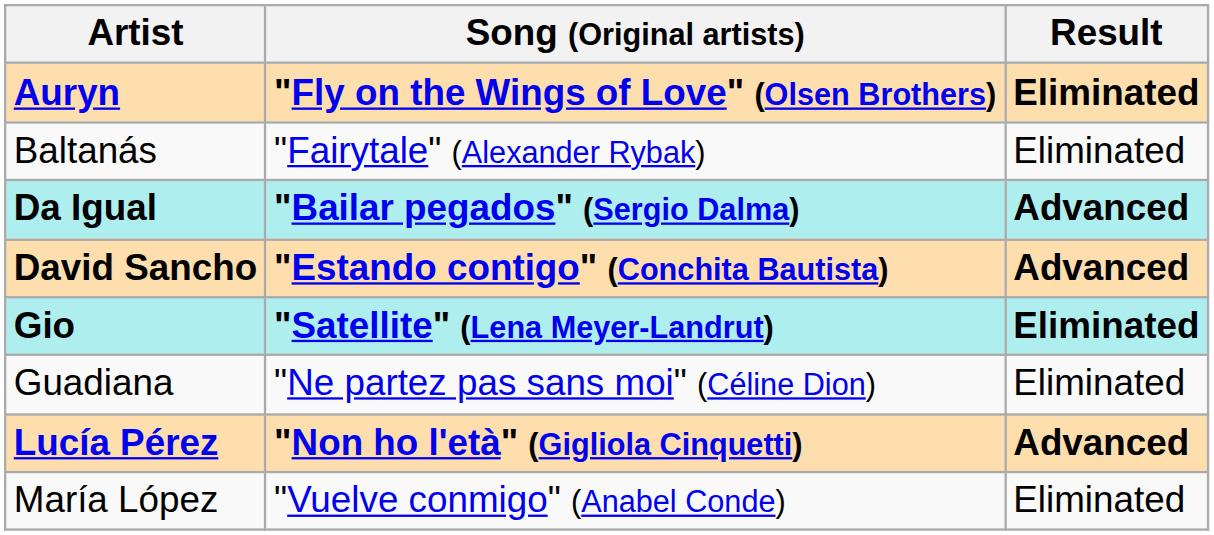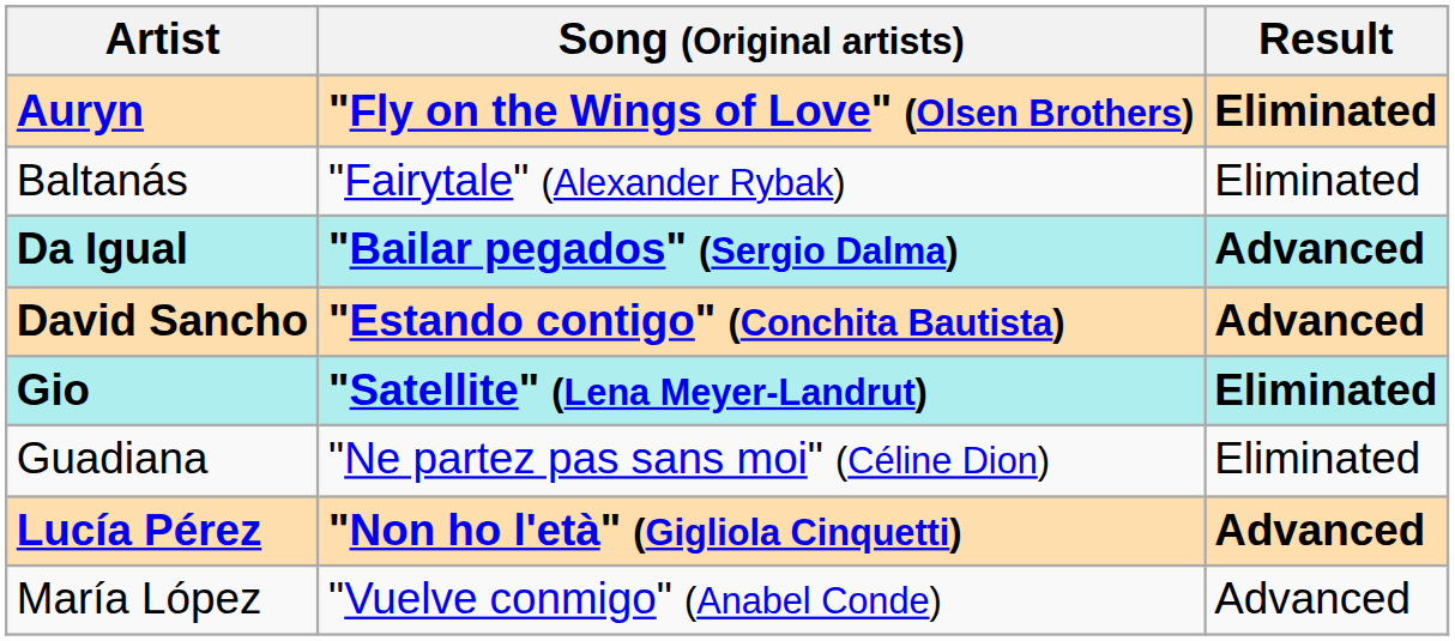María López | Result: Eliminated -> Advanced
